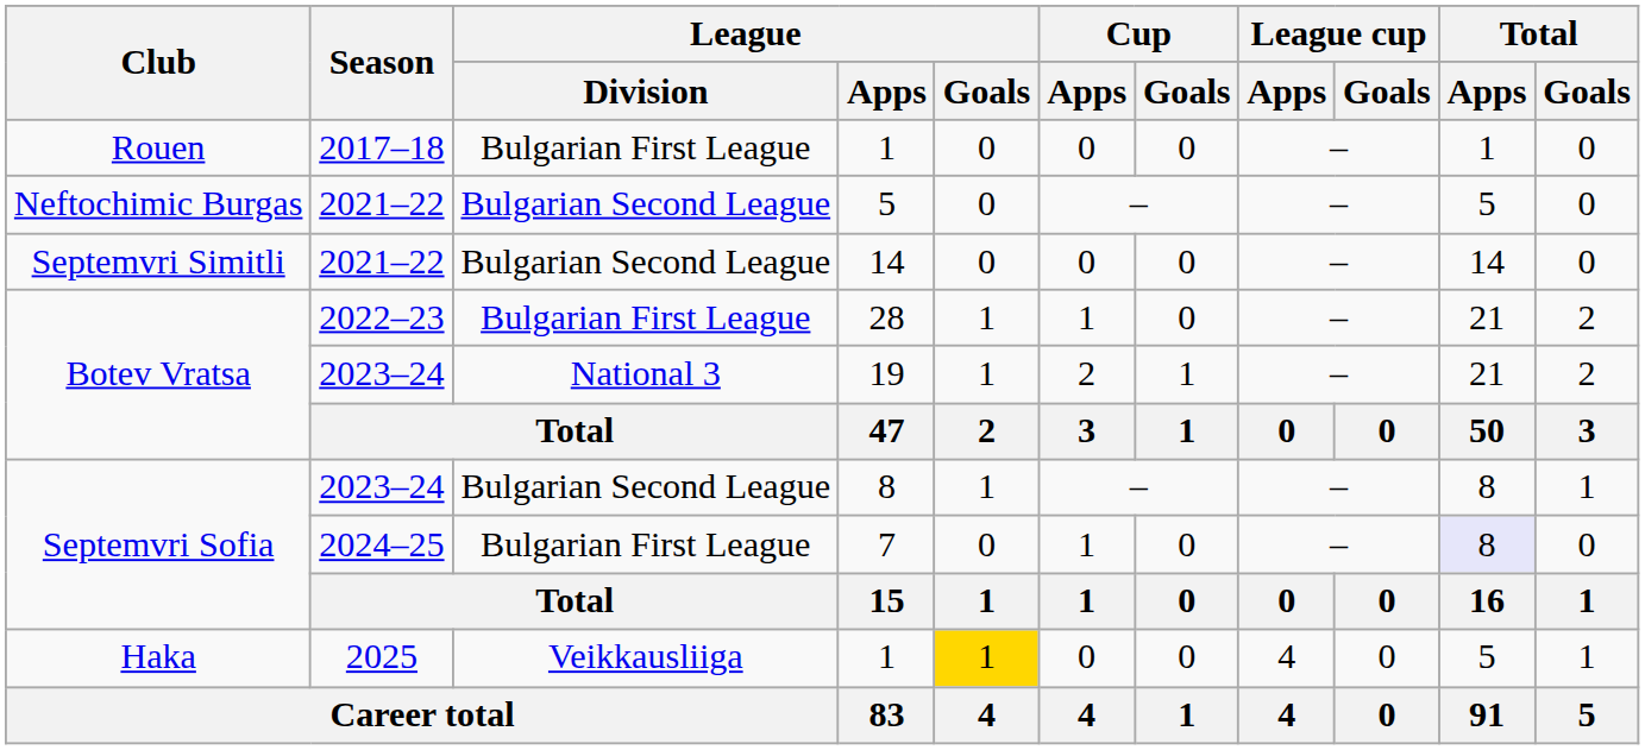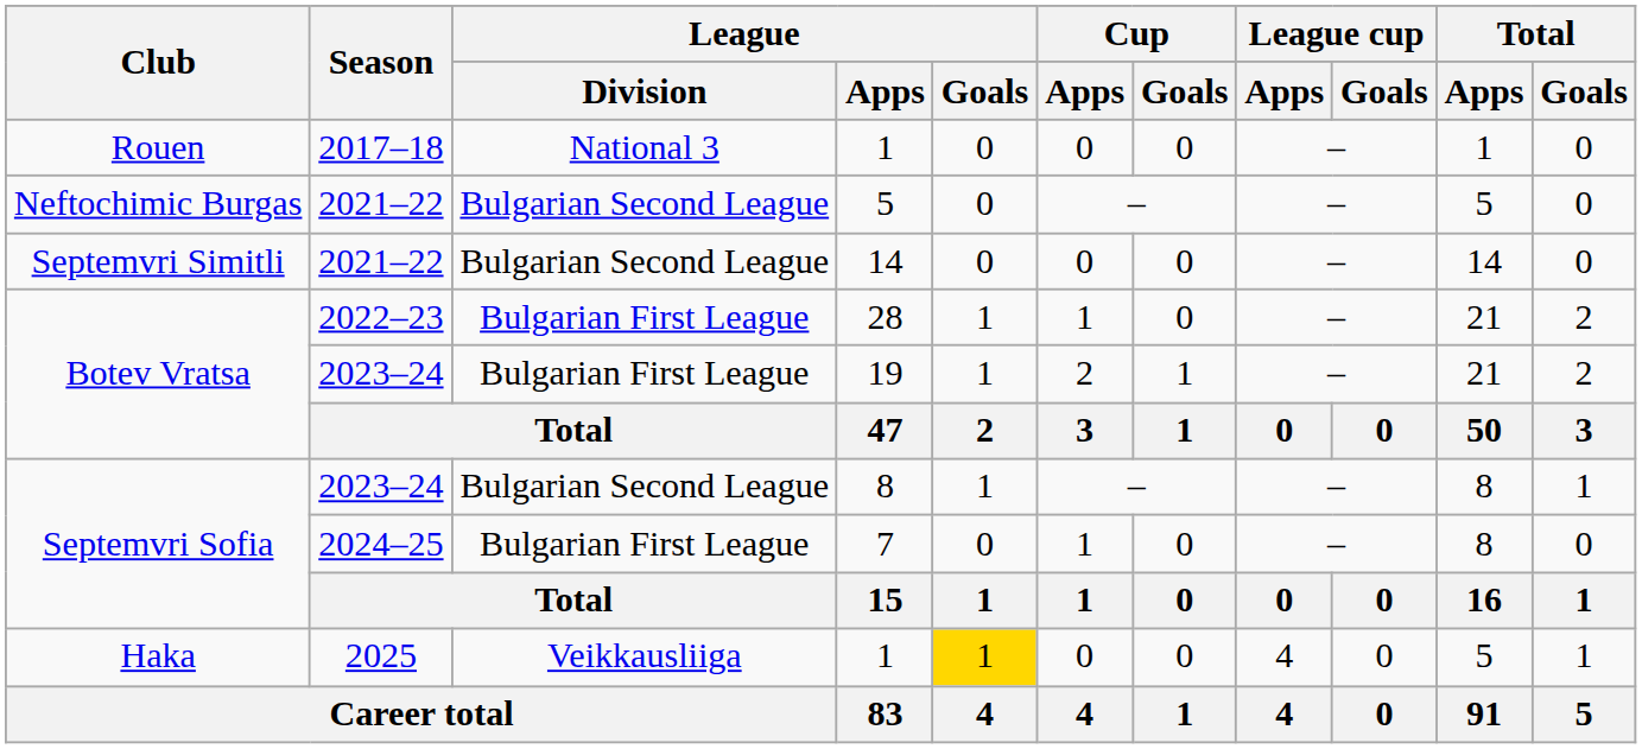Rouen / 1 | League / Division: Bulgarian First League -> National 3
19 | League / Division: National 3 -> Bulgarian First League
7 | Total / Apps: lavender background -> no background
